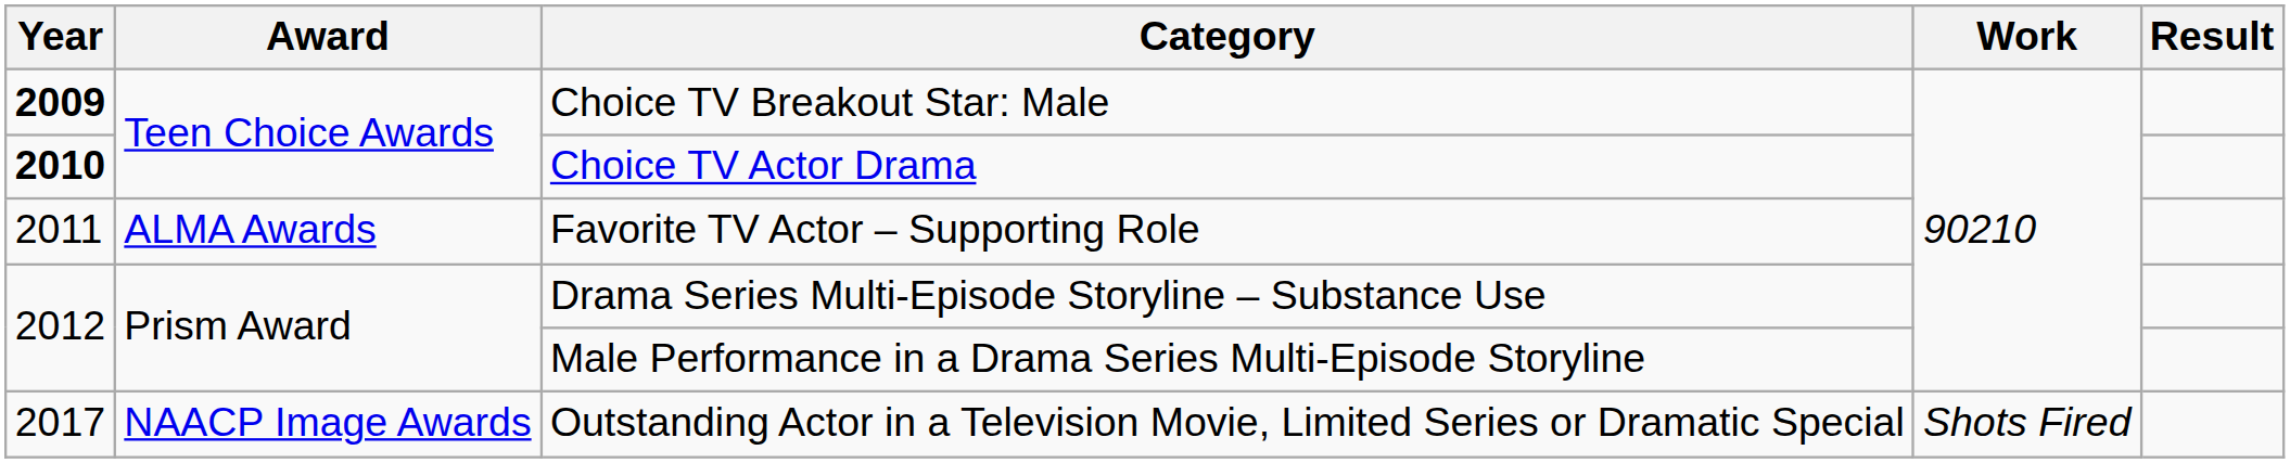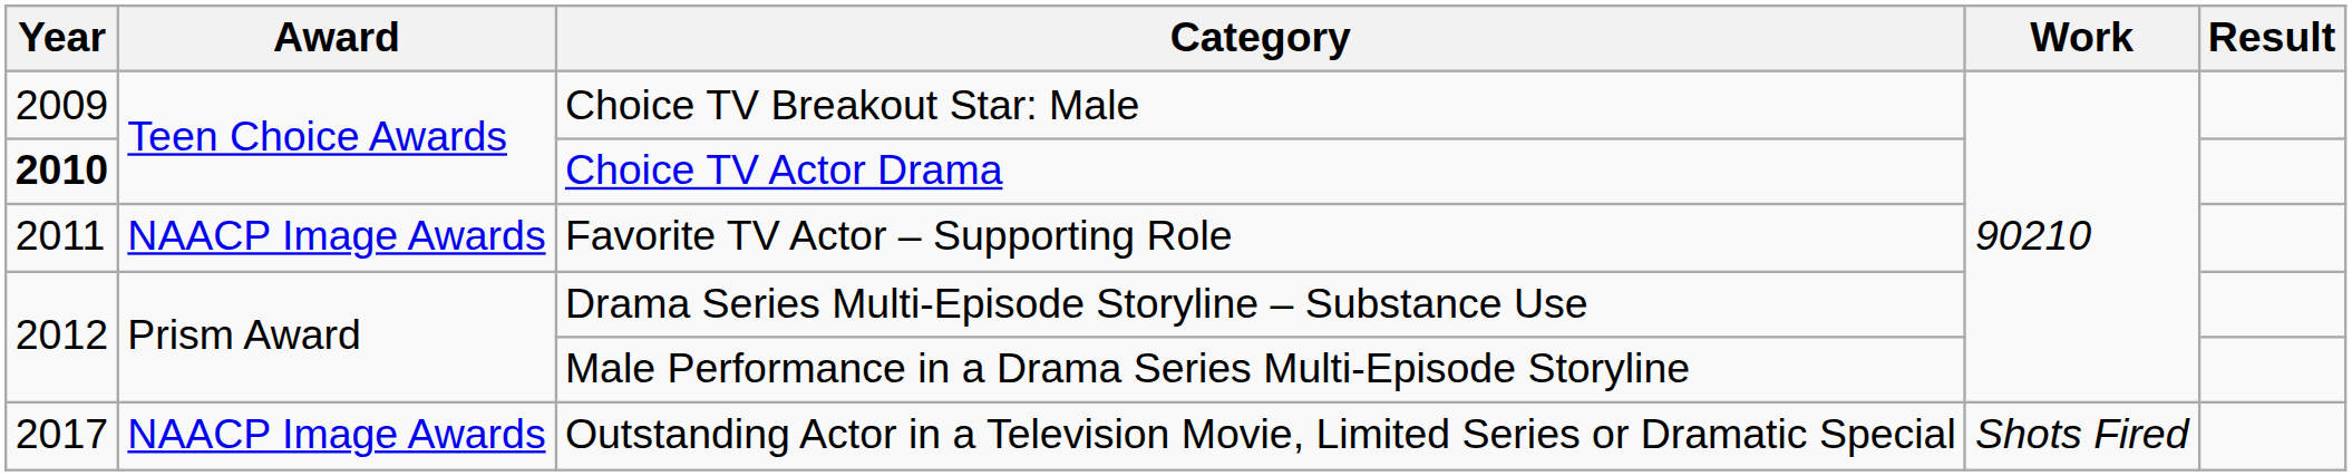Choice TV Breakout Star: Male | Year: bold -> normal
Favorite TV Actor – Supporting Role | Award: ALMA Awards -> NAACP Image Awards
